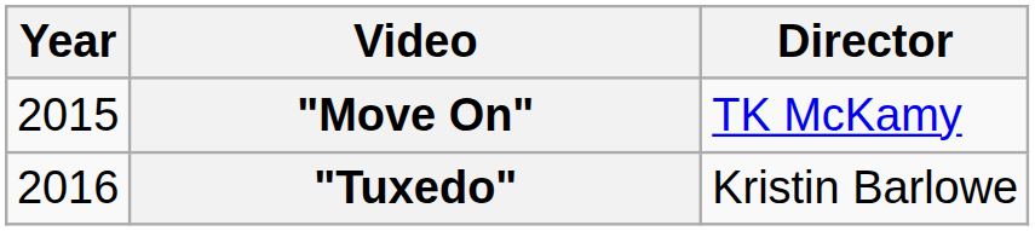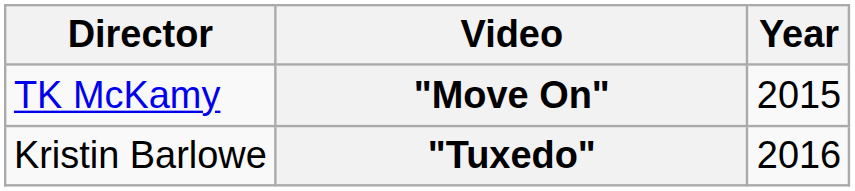columns swapped: Year <-> Director
